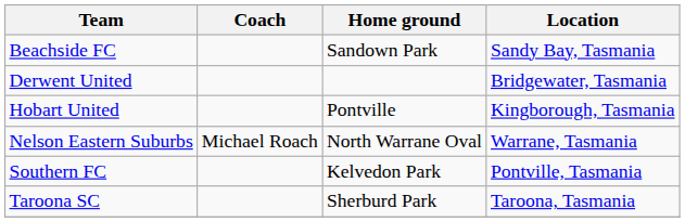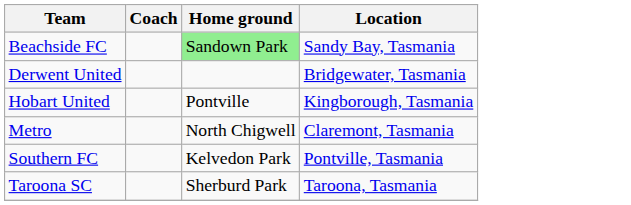Beachside FC | Home ground: no background -> lightgreen background
+ row: Metro | North Chigwell | Claremont, Tasmania
- row: Nelson Eastern Suburbs | Michael Roach | North Warrane Oval | Warrane, Tasmania
